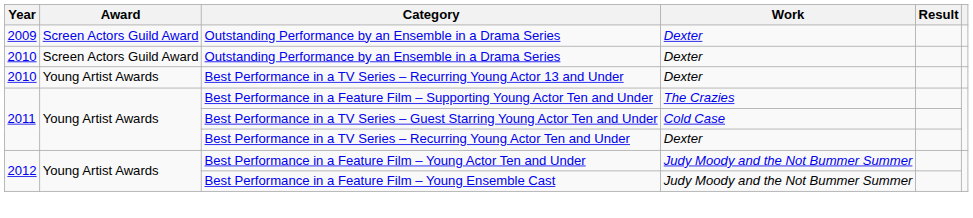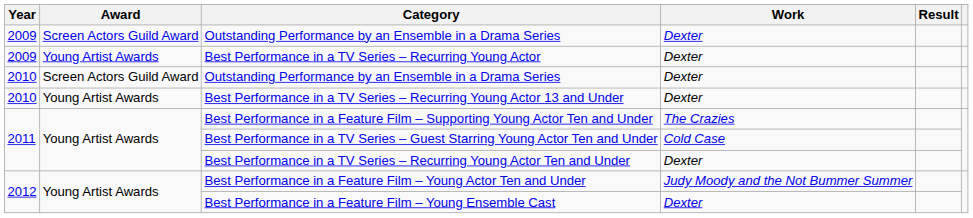+ row: 2009 | Young Artist Awards | Best Performance in a TV Series – Recurring Young Actor | Dexter
Best Performance in a Feature Film – Young Ensemble Cast | Work: Judy Moody and the Not Bummer Summer -> Dexter
